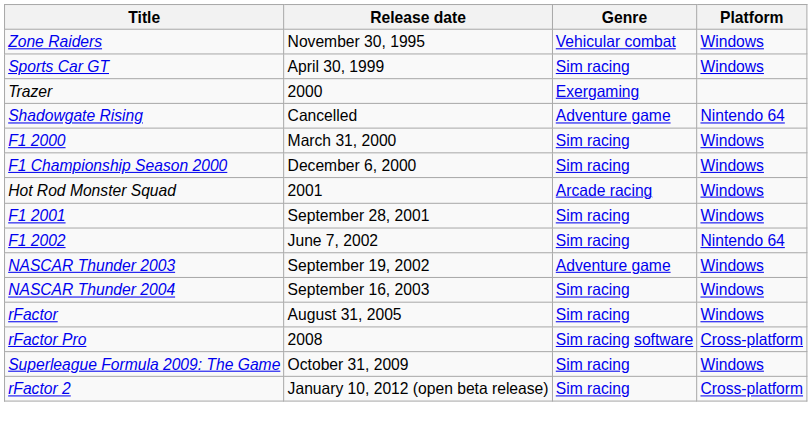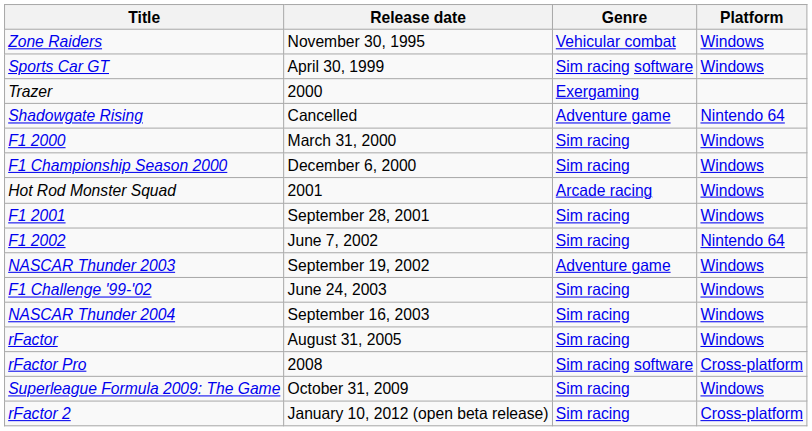Sports Car GT | Genre: Sim racing -> Sim racing software
+ row: F1 Challenge '99-'02 | June 24, 2003 | Sim racing | Windows
